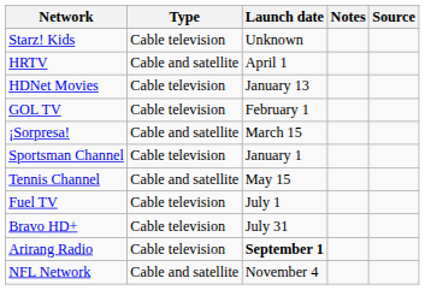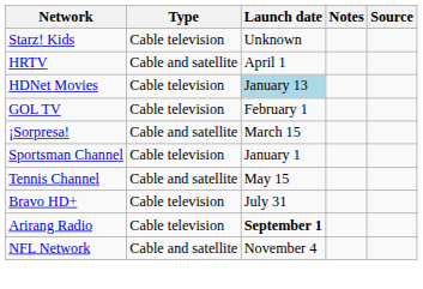HDNet Movies | Launch date: no background -> lightblue background
- row: Fuel TV | Cable television | July 1
